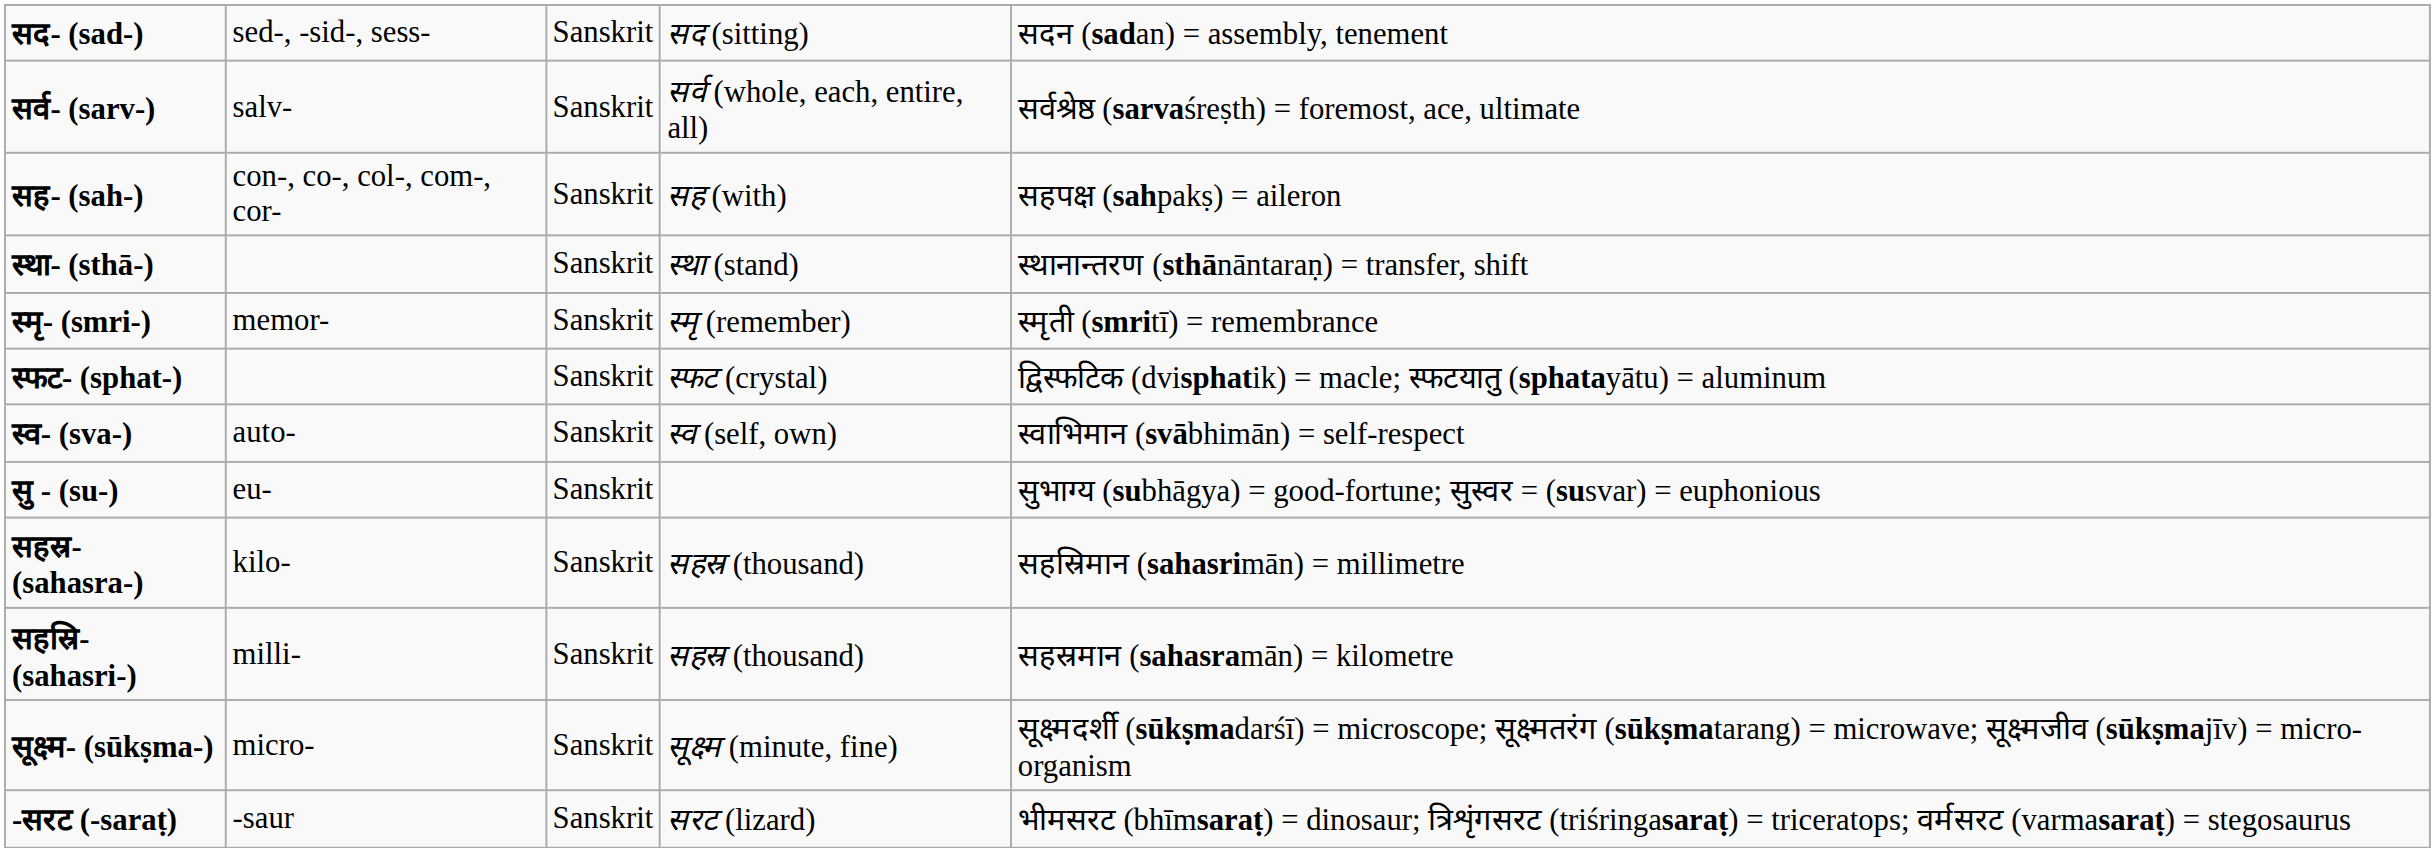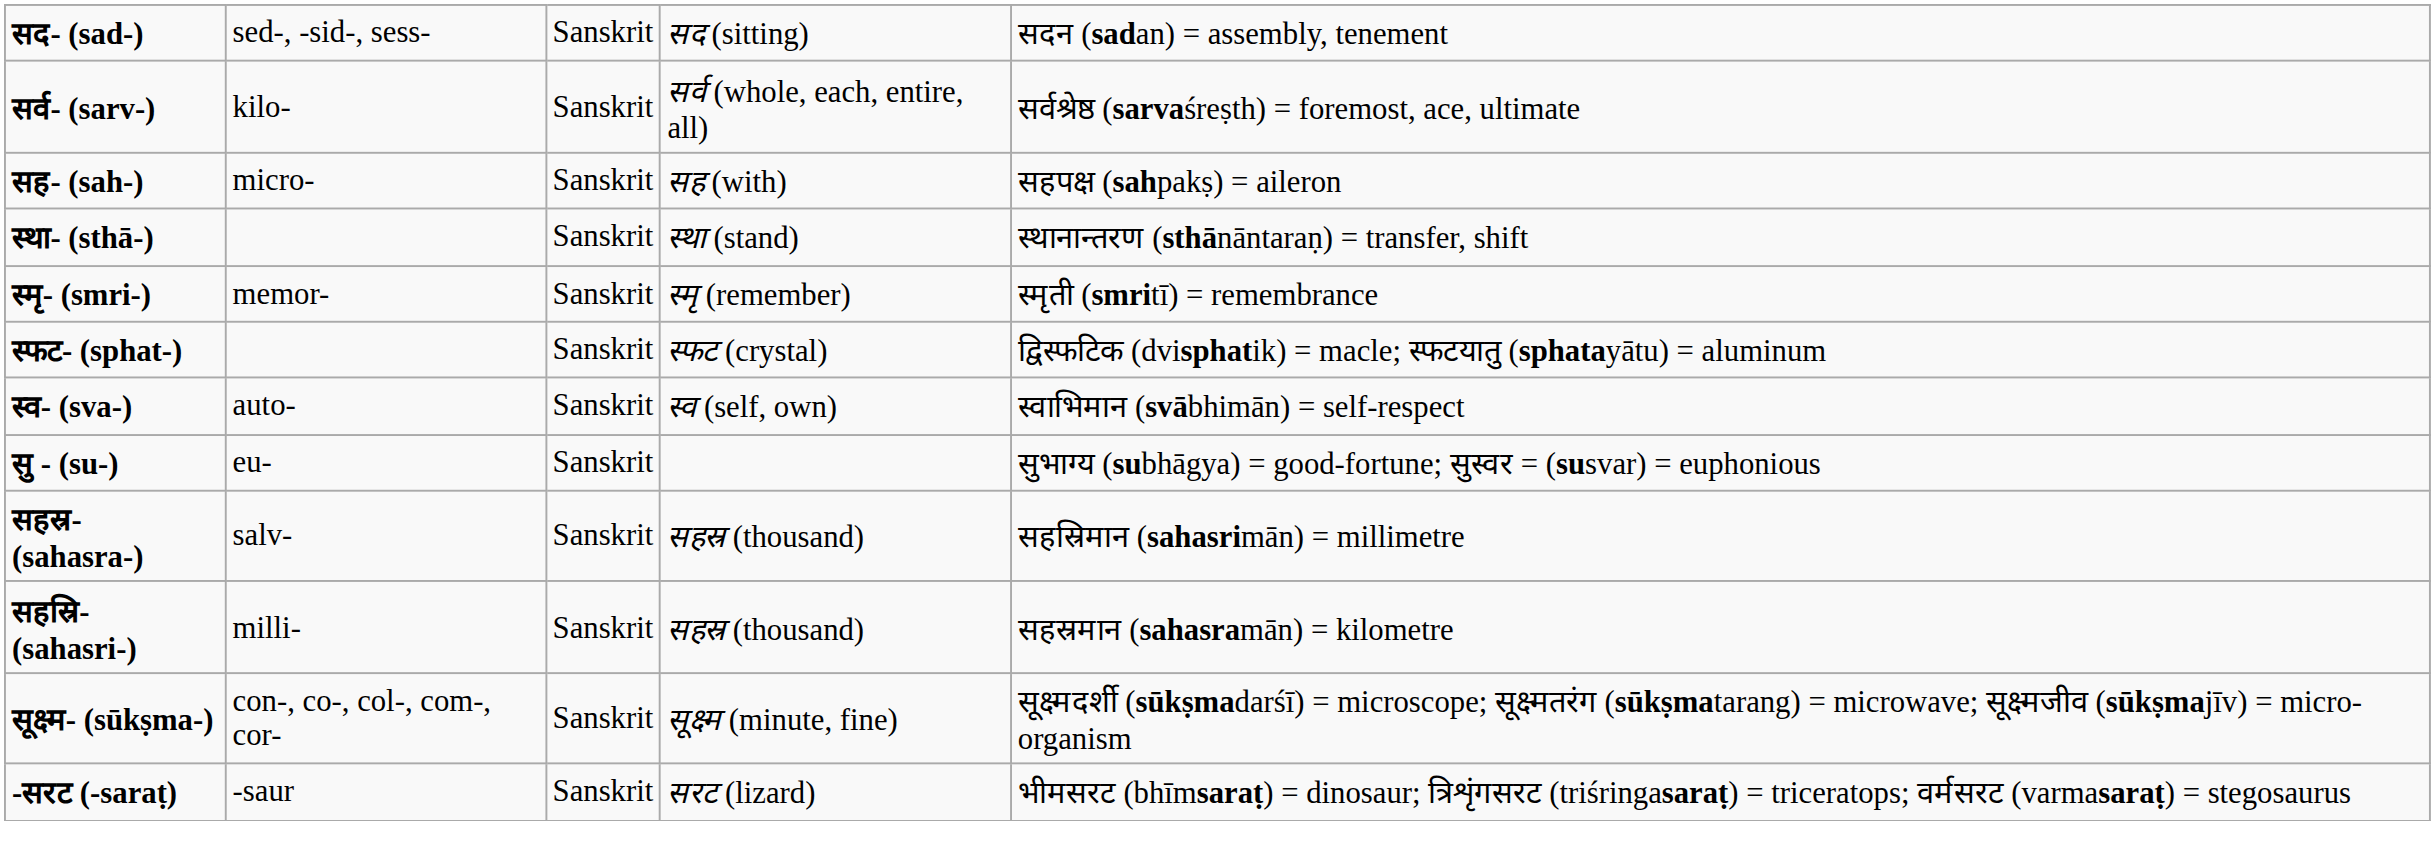सर्व- (sarv-) | column 2: salv- -> kilo-
सह- (sah-) | column 2: con-, co-, col-, com-, cor- -> micro-
सहस्र- (sahasra-) | column 2: kilo- -> salv-
सूक्ष्म- (sūkṣma-) | column 2: micro- -> con-, co-, col-, com-, cor-
